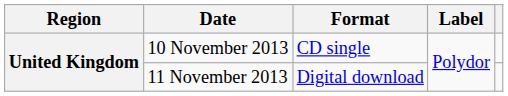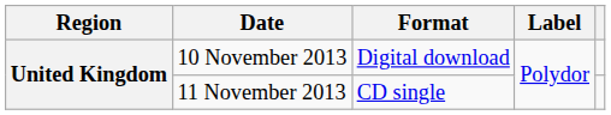10 November 2013 | Format: CD single -> Digital download
11 November 2013 | Format: Digital download -> CD single
